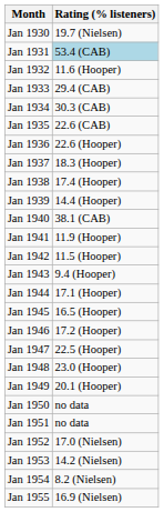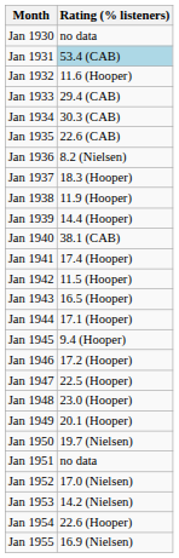Jan 1930 | Rating (% listeners): 19.7 (Nielsen) -> no data
Jan 1936 | Rating (% listeners): 22.6 (Hooper) -> 8.2 (Nielsen)
Jan 1938 | Rating (% listeners): 17.4 (Hooper) -> 11.9 (Hooper)
Jan 1941 | Rating (% listeners): 11.9 (Hooper) -> 17.4 (Hooper)
Jan 1943 | Rating (% listeners): 9.4 (Hooper) -> 16.5 (Hooper)
Jan 1945 | Rating (% listeners): 16.5 (Hooper) -> 9.4 (Hooper)
Jan 1950 | Rating (% listeners): no data -> 19.7 (Nielsen)
Jan 1954 | Rating (% listeners): 8.2 (Nielsen) -> 22.6 (Hooper)
